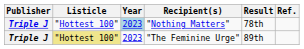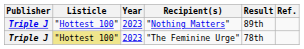"Nothing Matters" | Year: lightblue background -> no background
"Nothing Matters" | Result: 78th -> 89th
"The Feminine Urge" | Result: 89th -> 78th
